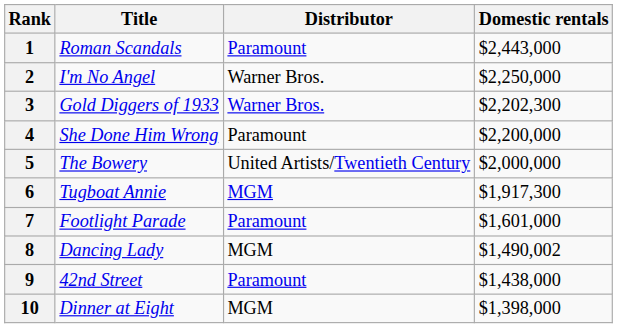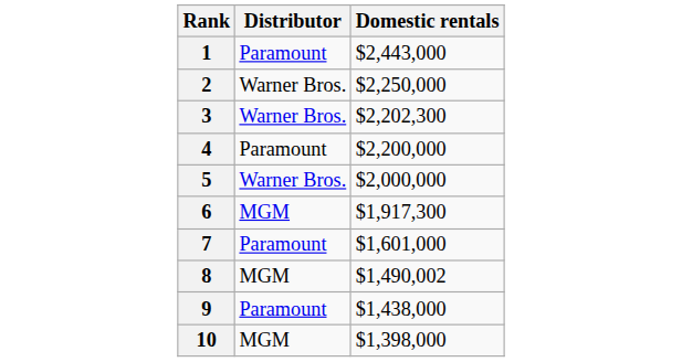- column: Title | Roman Scandals | I'm No Angel | Gold Diggers of 1933 | She Done Him Wrong | The Bowery | Tugboat Annie | Footlight Parade | Dancing Lady | 42nd Street | Dinner at Eight
5 | Distributor: United Artists/Twentieth Century -> Warner Bros.
